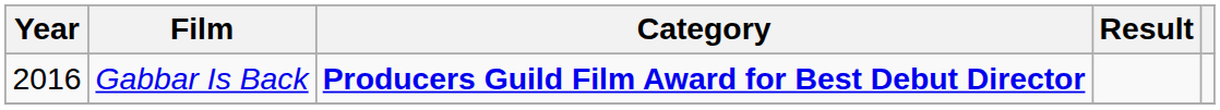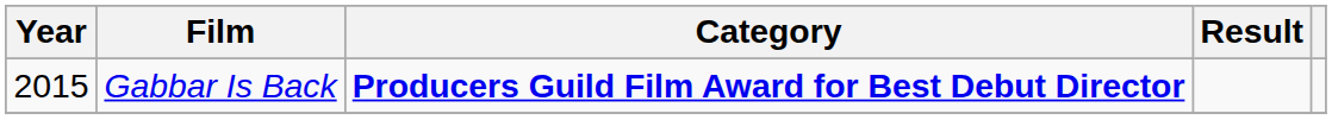Gabbar Is Back | Year: 2016 -> 2015
